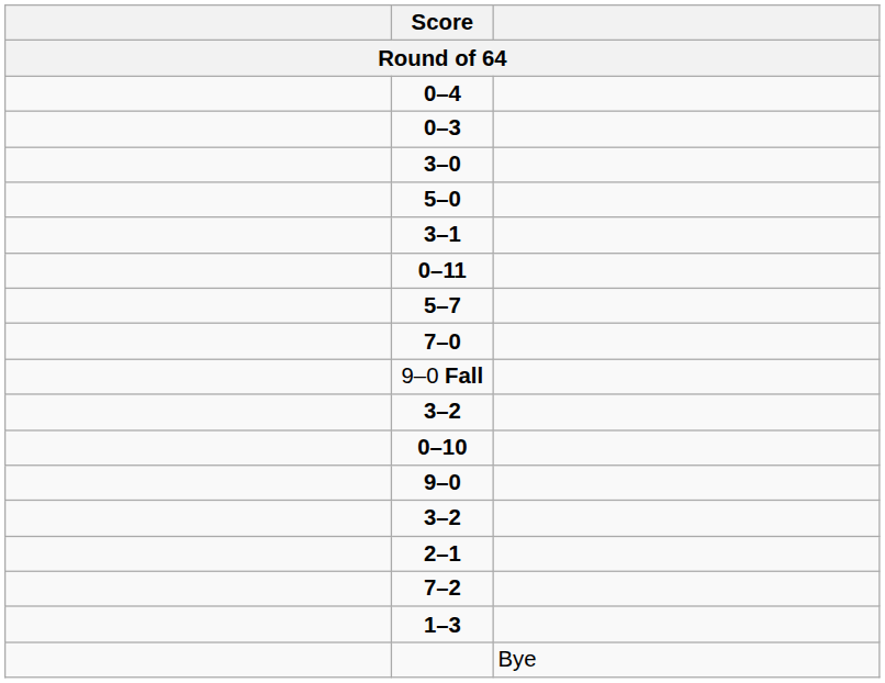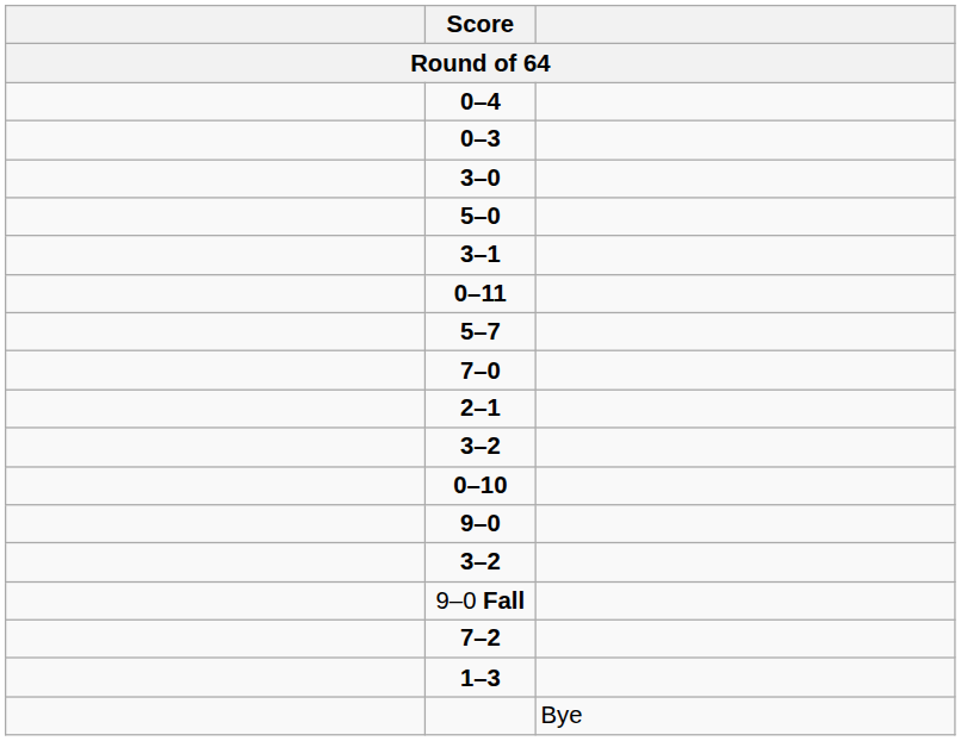rows swapped: 2–1 <-> 9–0 Fall
